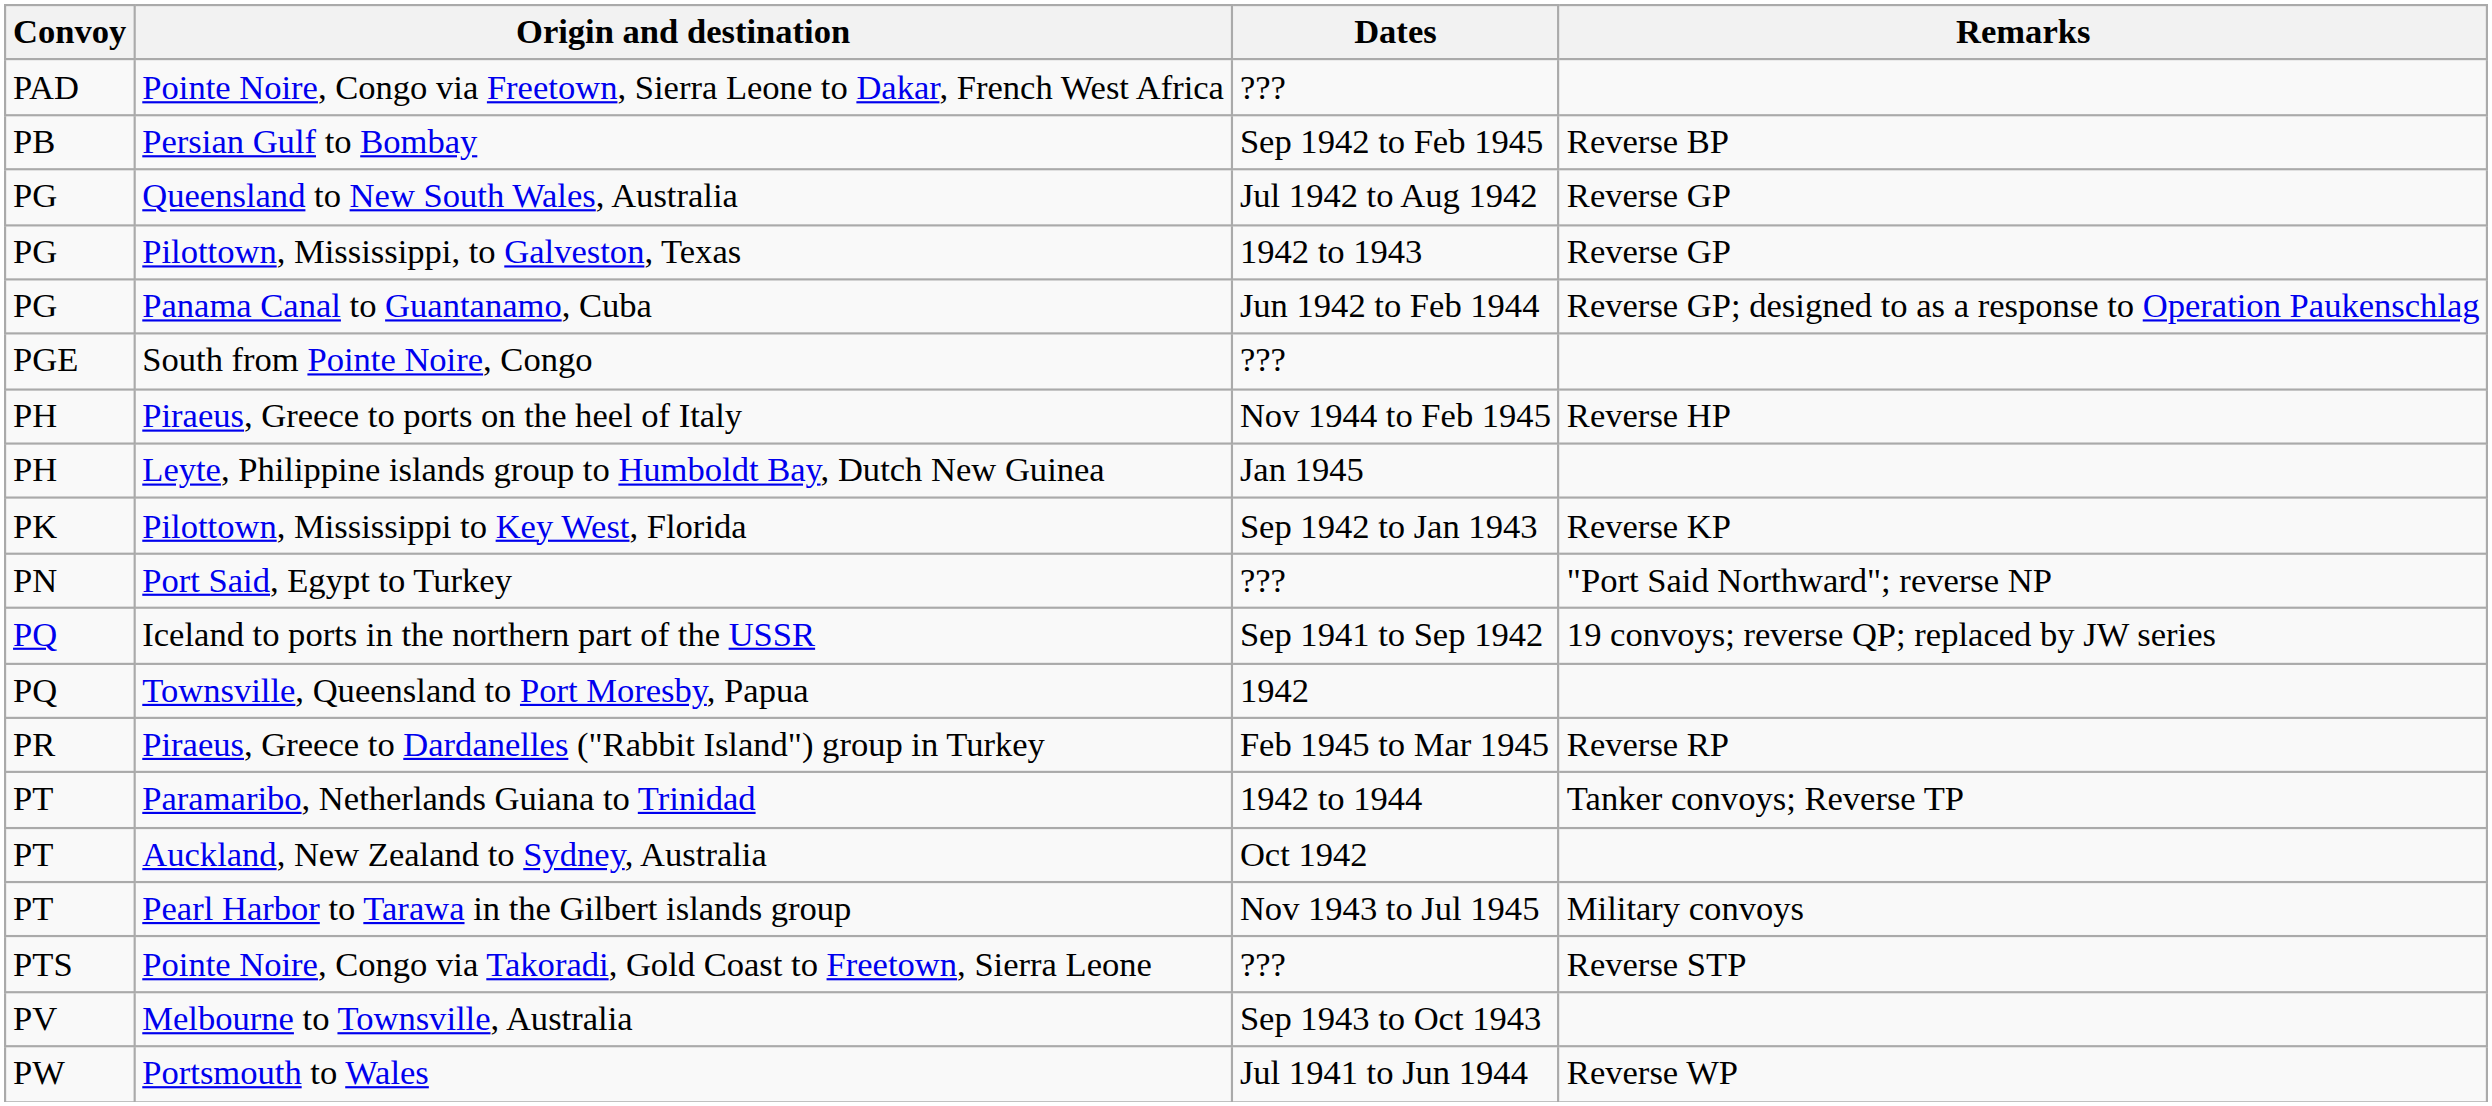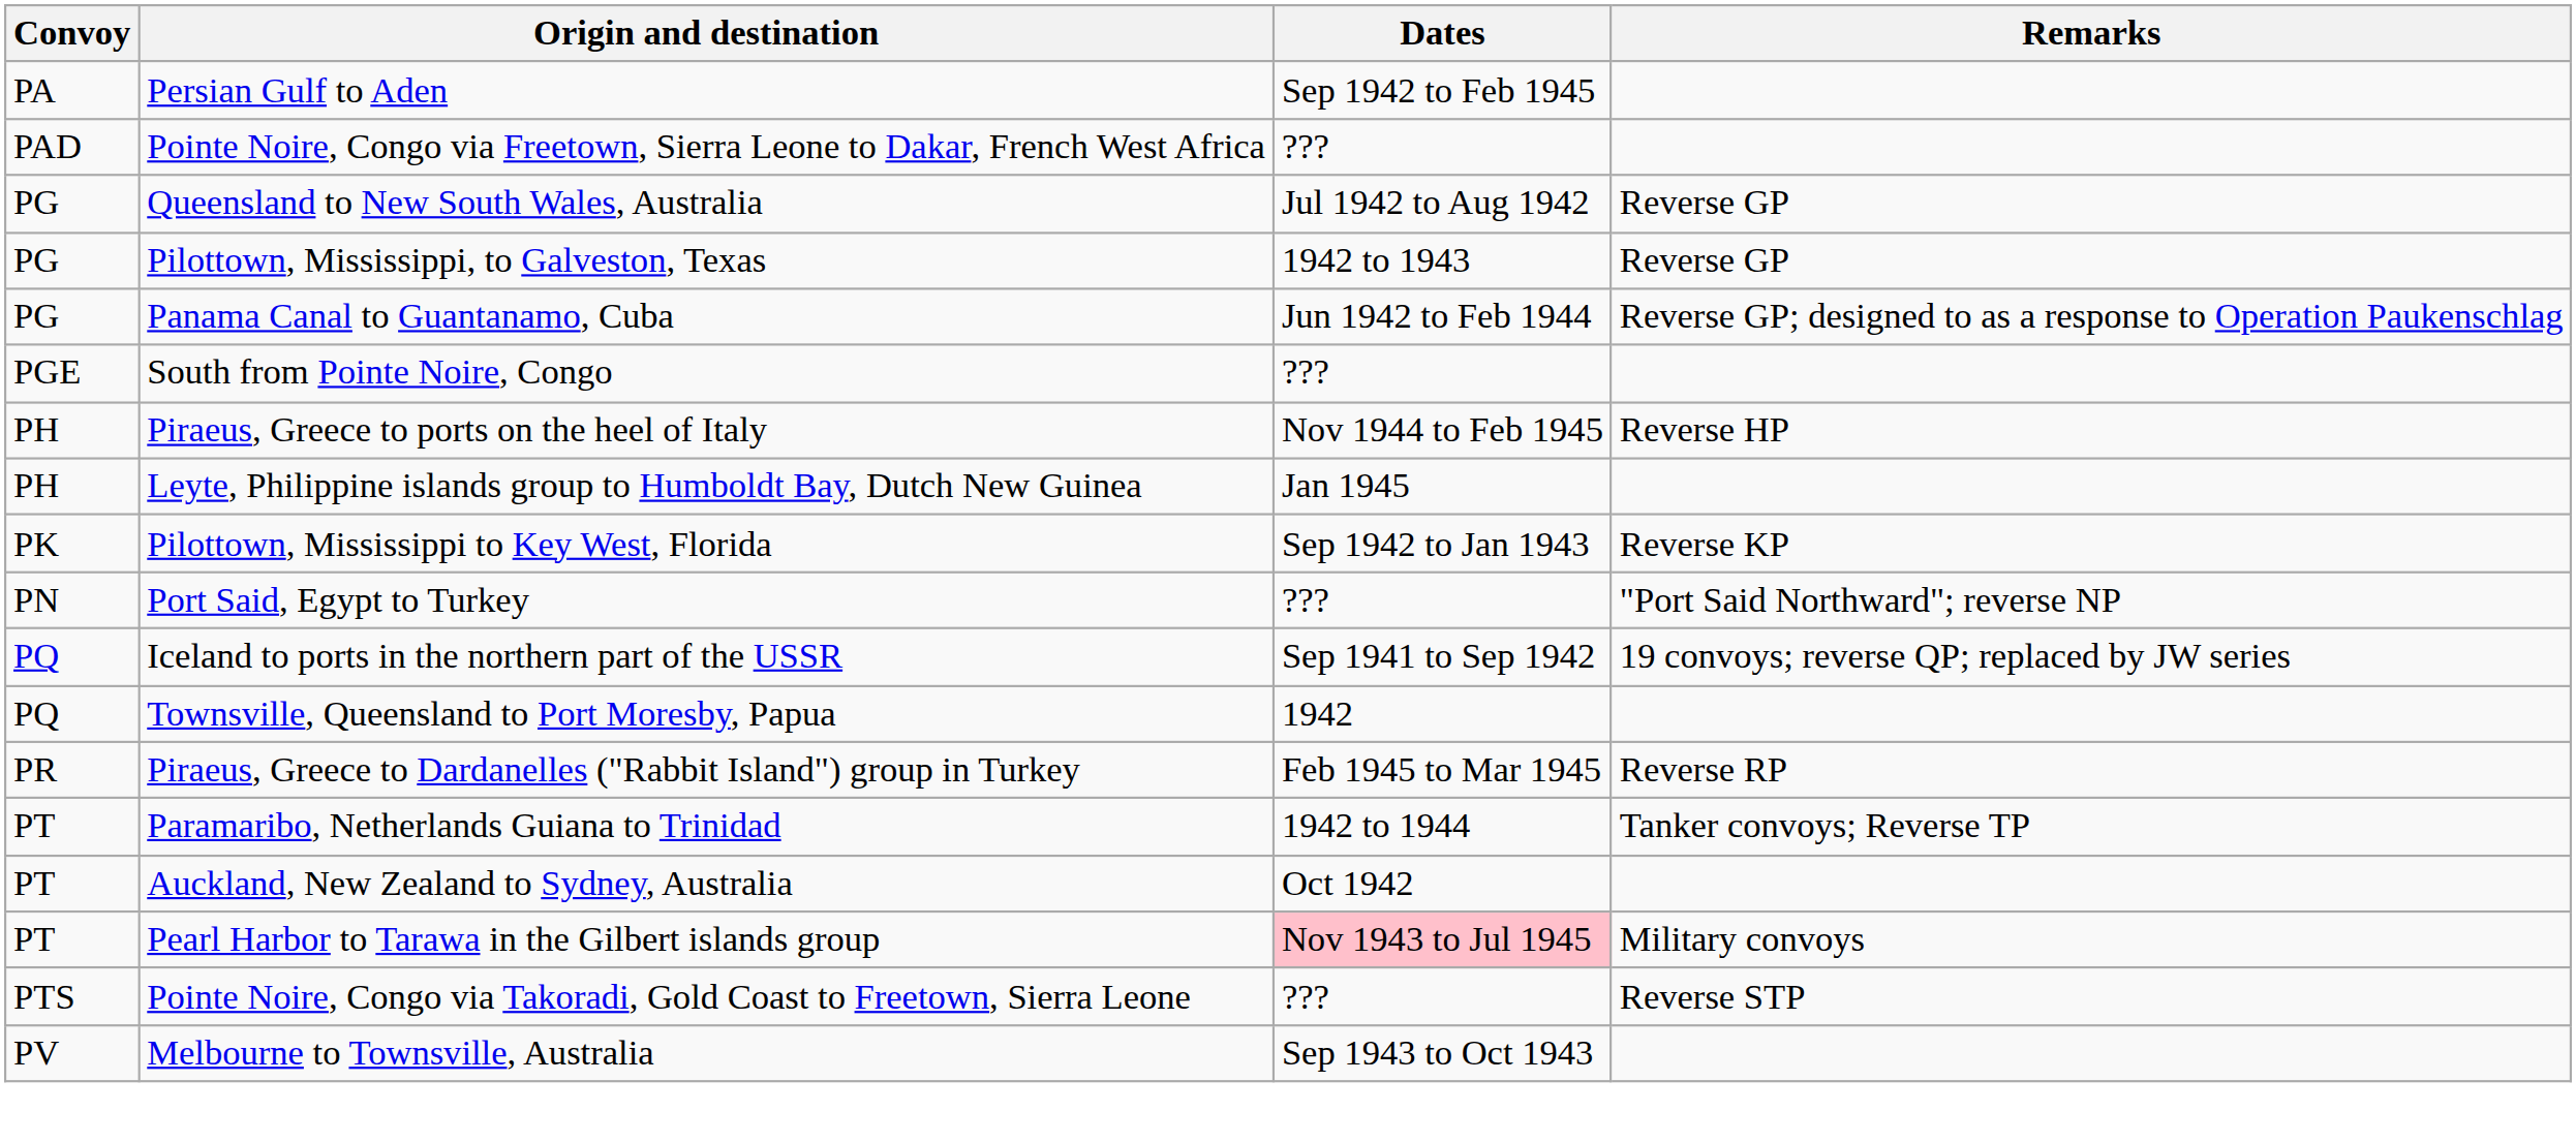+ row: PA | Persian Gulf to Aden | Sep 1942 to Feb 1945
- row: PB | Persian Gulf to Bombay | Sep 1942 to Feb 1945 | Reverse BP
Pearl Harbor to Tarawa in the Gilbert islands group | Dates: no background -> pink background
- row: PW | Portsmouth to Wales | Jul 1941 to Jun 1944 | Reverse WP
